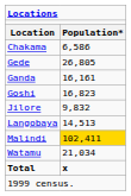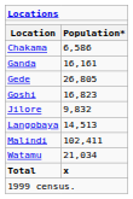rows swapped: Ganda <-> Gede
Malindi | column 2: gold background -> no background
